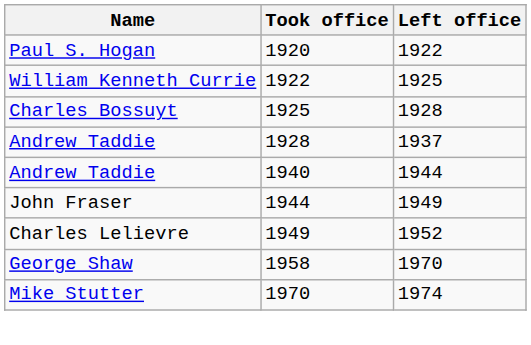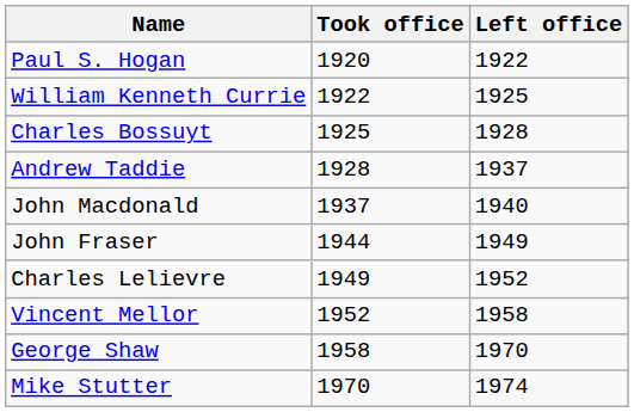+ row: John Macdonald | 1937 | 1940
- row: Andrew Taddie | 1940 | 1944
+ row: Vincent Mellor | 1952 | 1958
